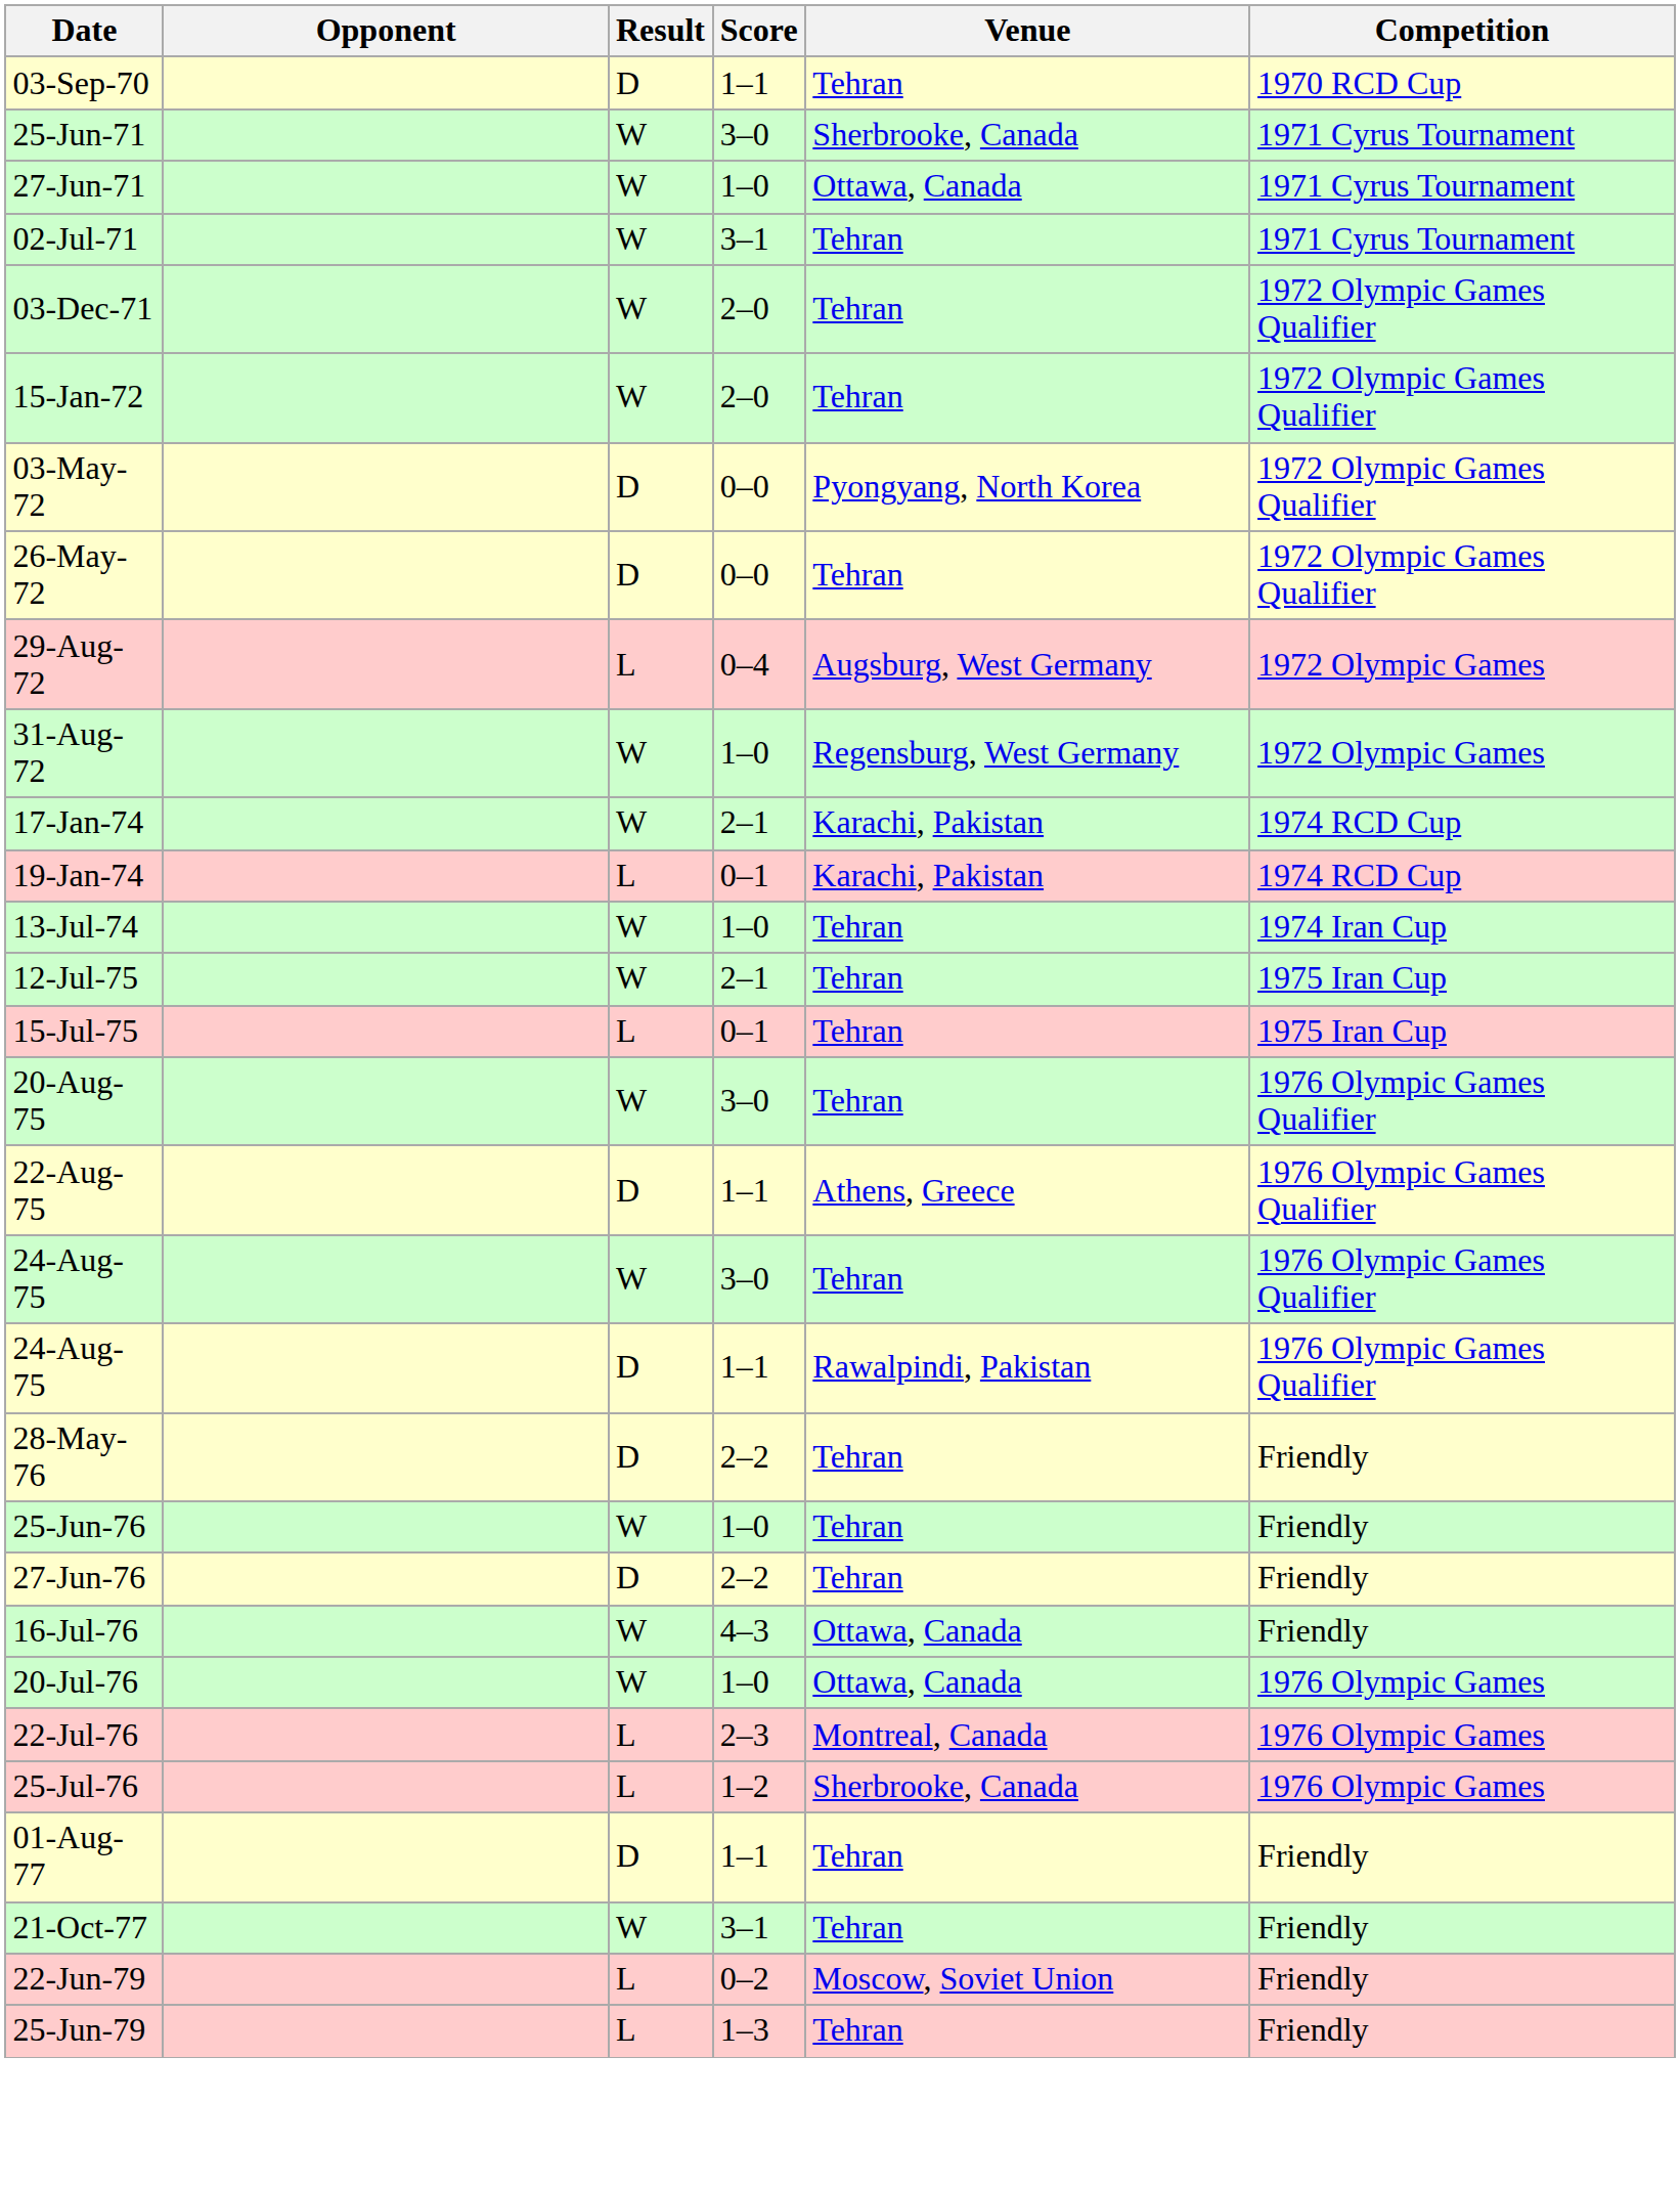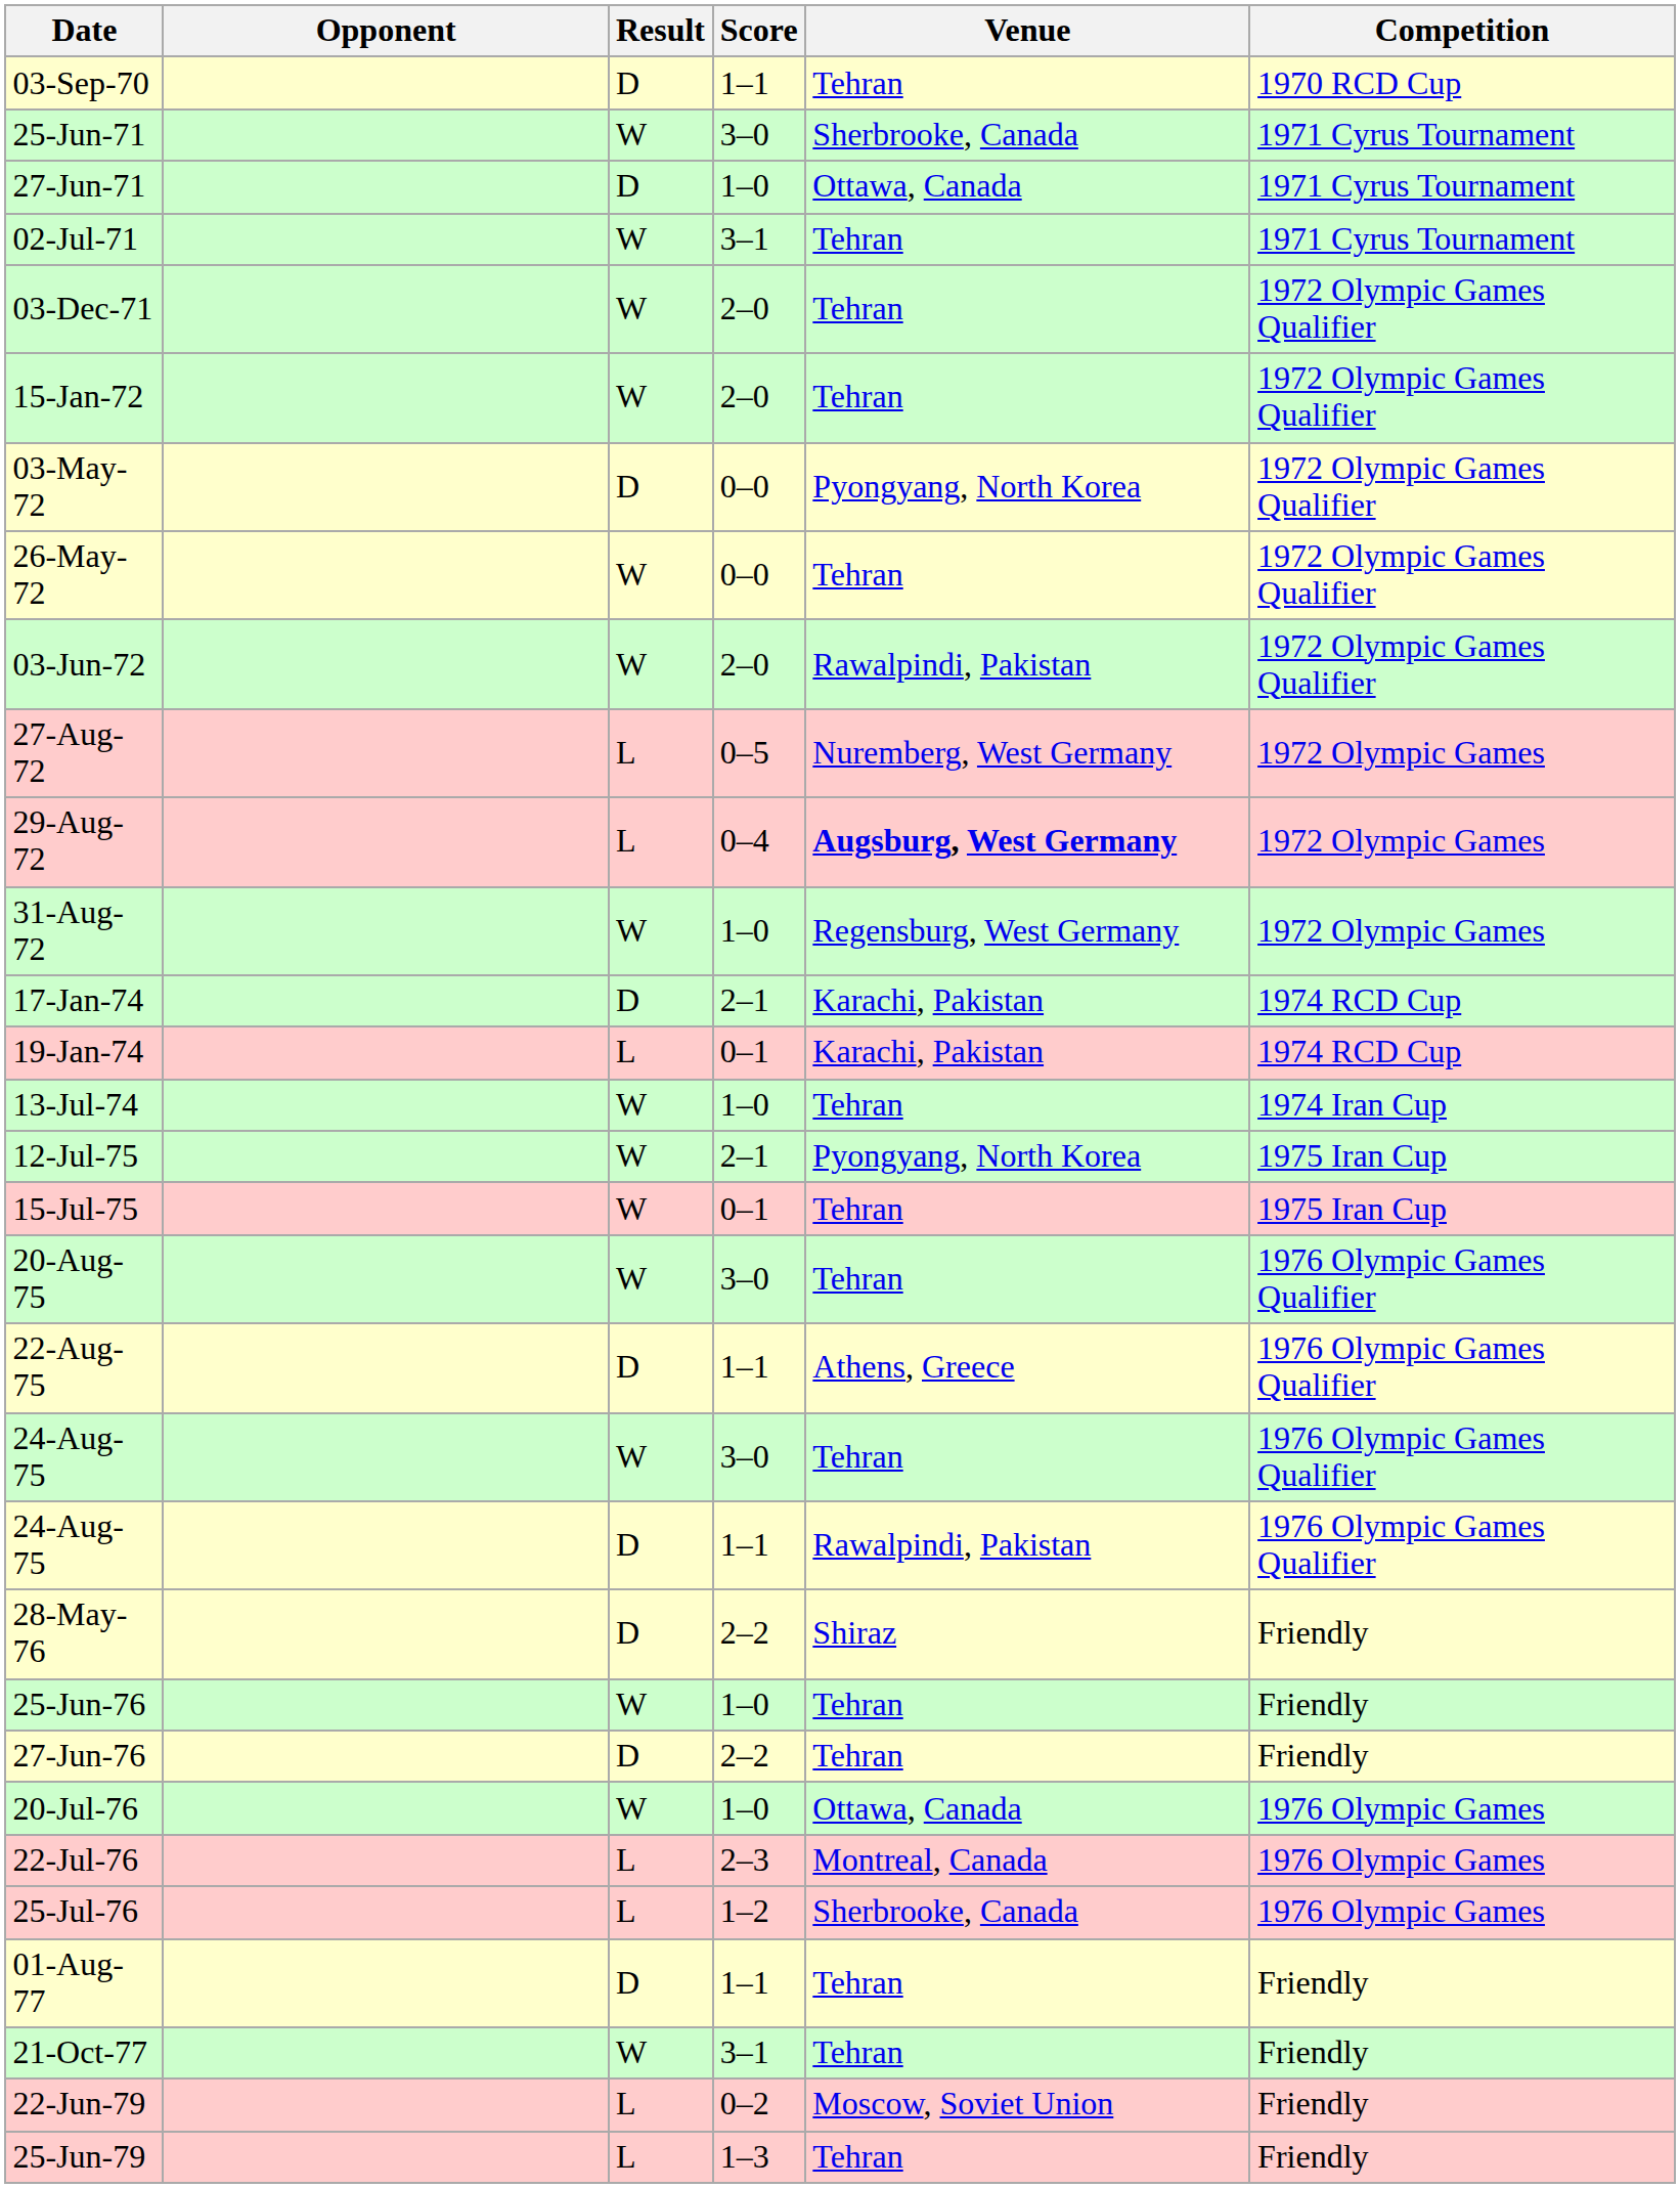27-Jun-71 | Result: W -> D
26-May-72 | Result: D -> W
+ row: 03-Jun-72 | W | 2–0 | Rawalpindi, Pakistan | 1972 Olympic Games Qualifier
+ row: 27-Aug-72 | L | 0–5 | Nuremberg, West Germany | 1972 Olympic Games
29-Aug-72 | Venue: normal -> bold
17-Jan-74 | Result: W -> D
12-Jul-75 | Venue: Tehran -> Pyongyang, North Korea
15-Jul-75 | Result: L -> W
28-May-76 | Venue: Tehran -> Shiraz
- row: 16-Jul-76 | W | 4–3 | Ottawa, Canada | Friendly
